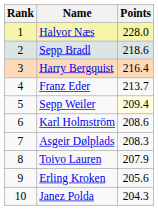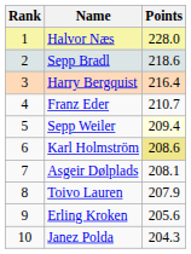Franz Eder | Points: 213.7 -> 210.7
Karl Holmström | Points: no background -> khaki background
Asgeir Dølplads | Points: 208.3 -> 208.1
